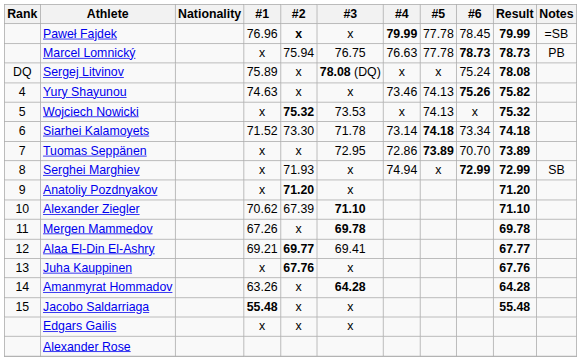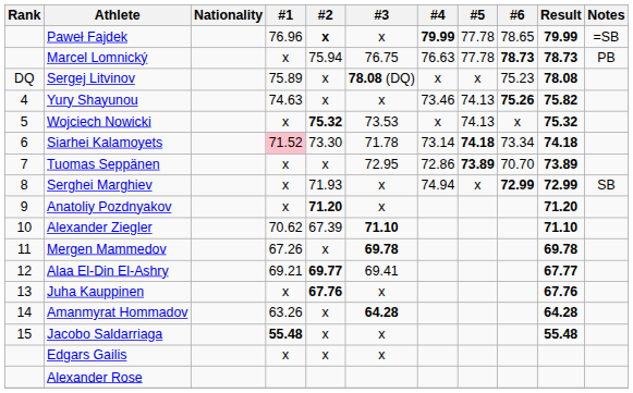Paweł Fajdek | #6: 78.45 -> 78.65
Sergej Litvinov | #6: 75.24 -> 75.23
Siarhei Kalamoyets | #1: no background -> pink background
